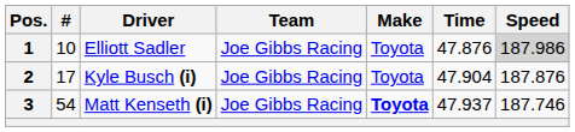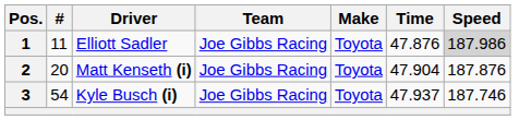1 | #: 10 -> 11
2 | #: 17 -> 20
2 | Driver: Kyle Busch (i) -> Matt Kenseth (i)
3 | Driver: Matt Kenseth (i) -> Kyle Busch (i)
3 | Make: bold -> normal
